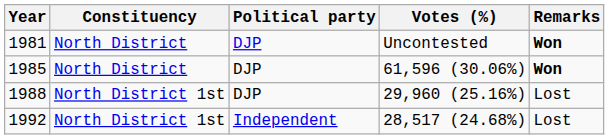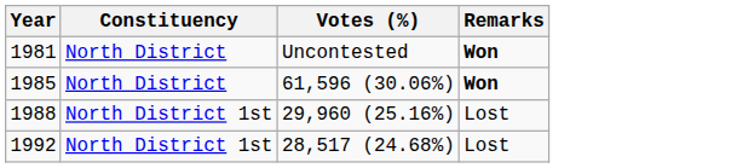- column: Political party | DJP | DJP | DJP | Independent
